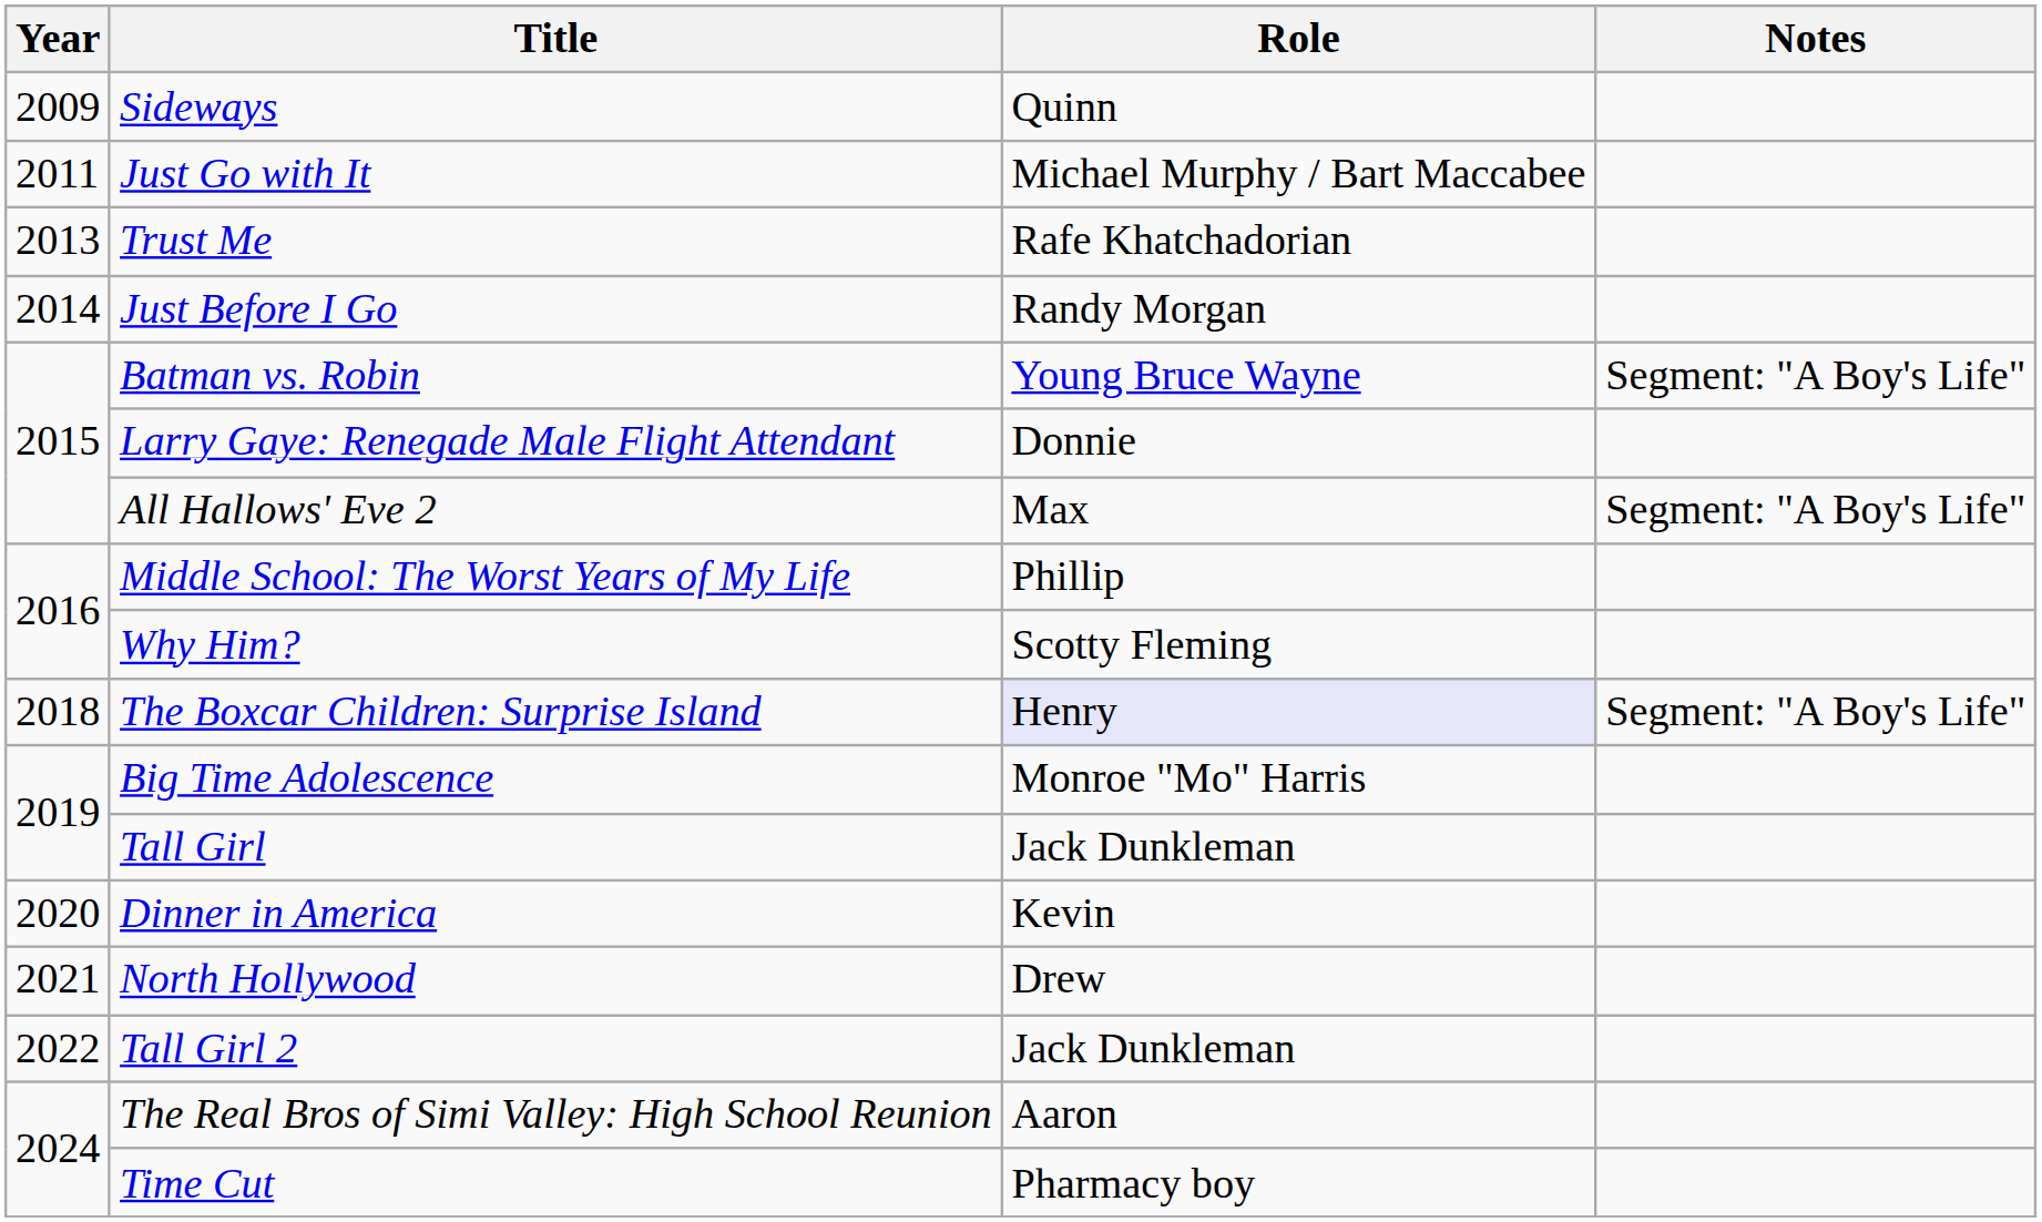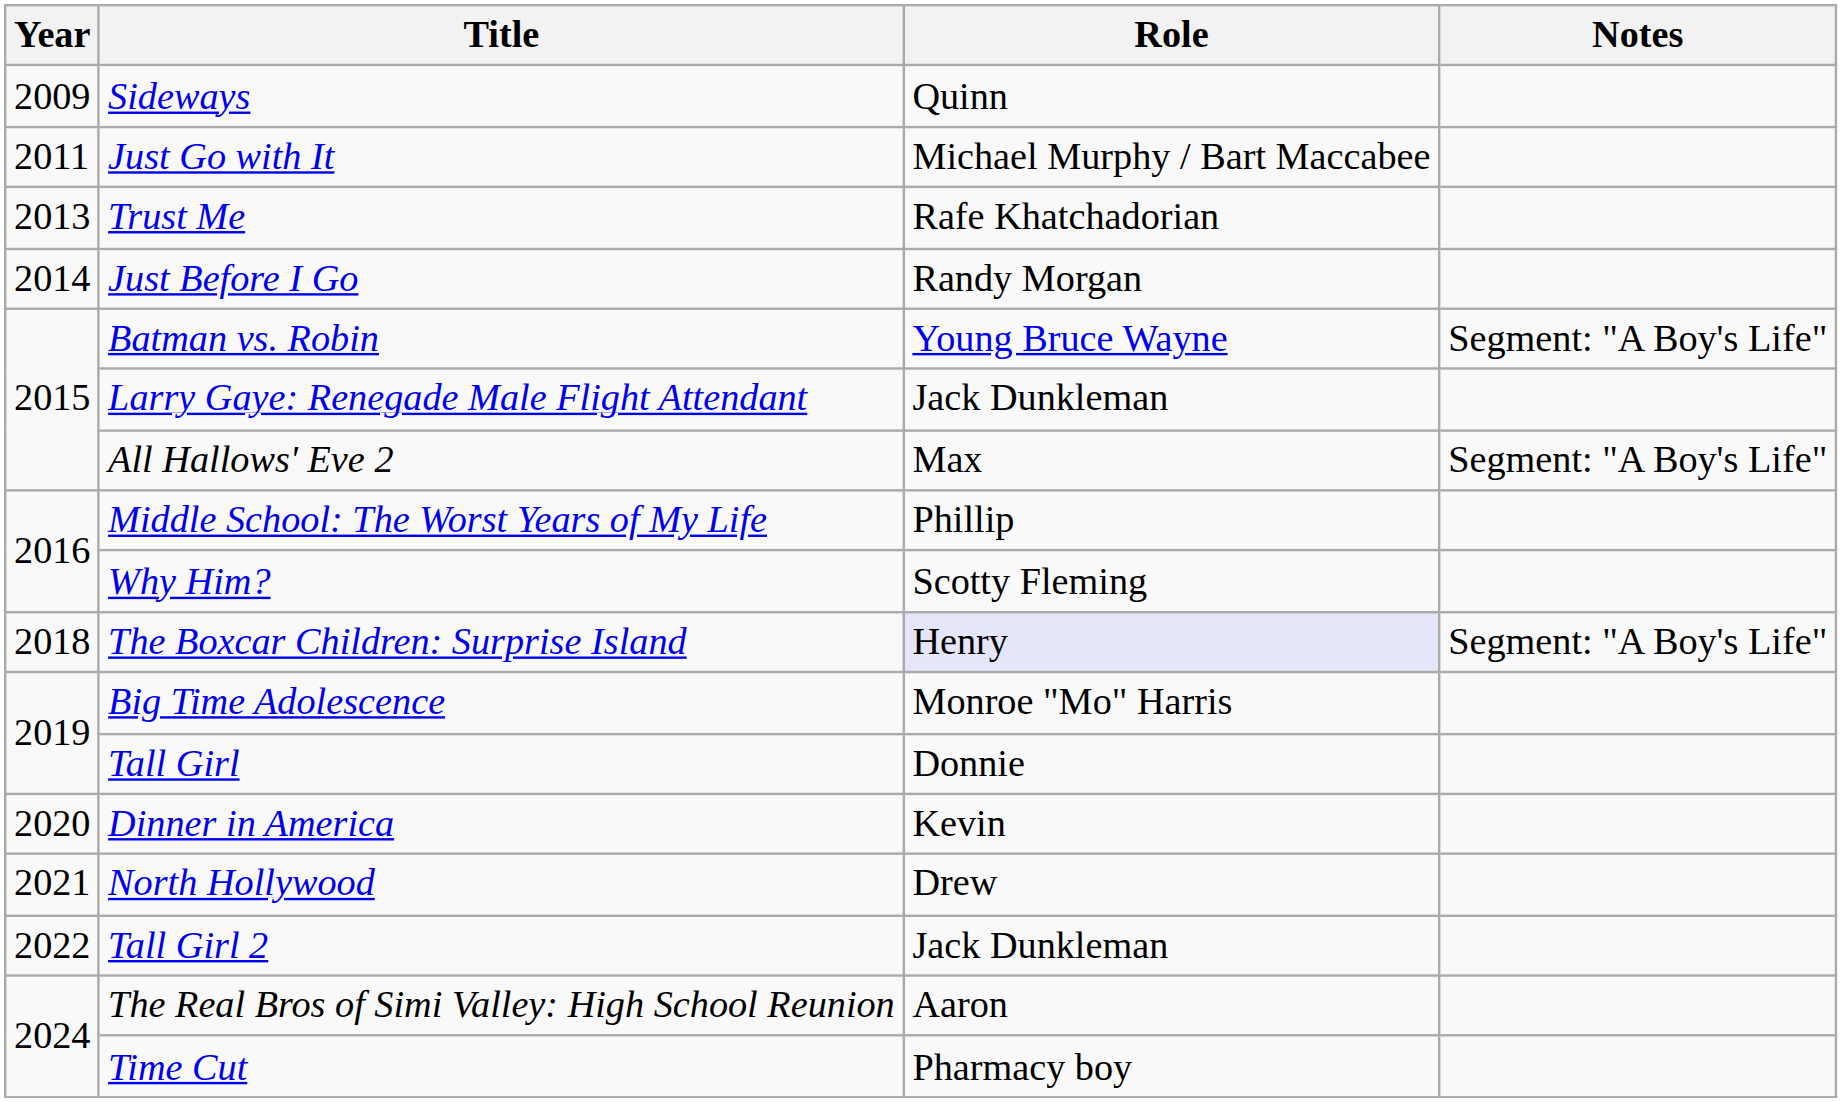Larry Gaye: Renegade Male Flight Attendant | Role: Donnie -> Jack Dunkleman
Tall Girl | Role: Jack Dunkleman -> Donnie
